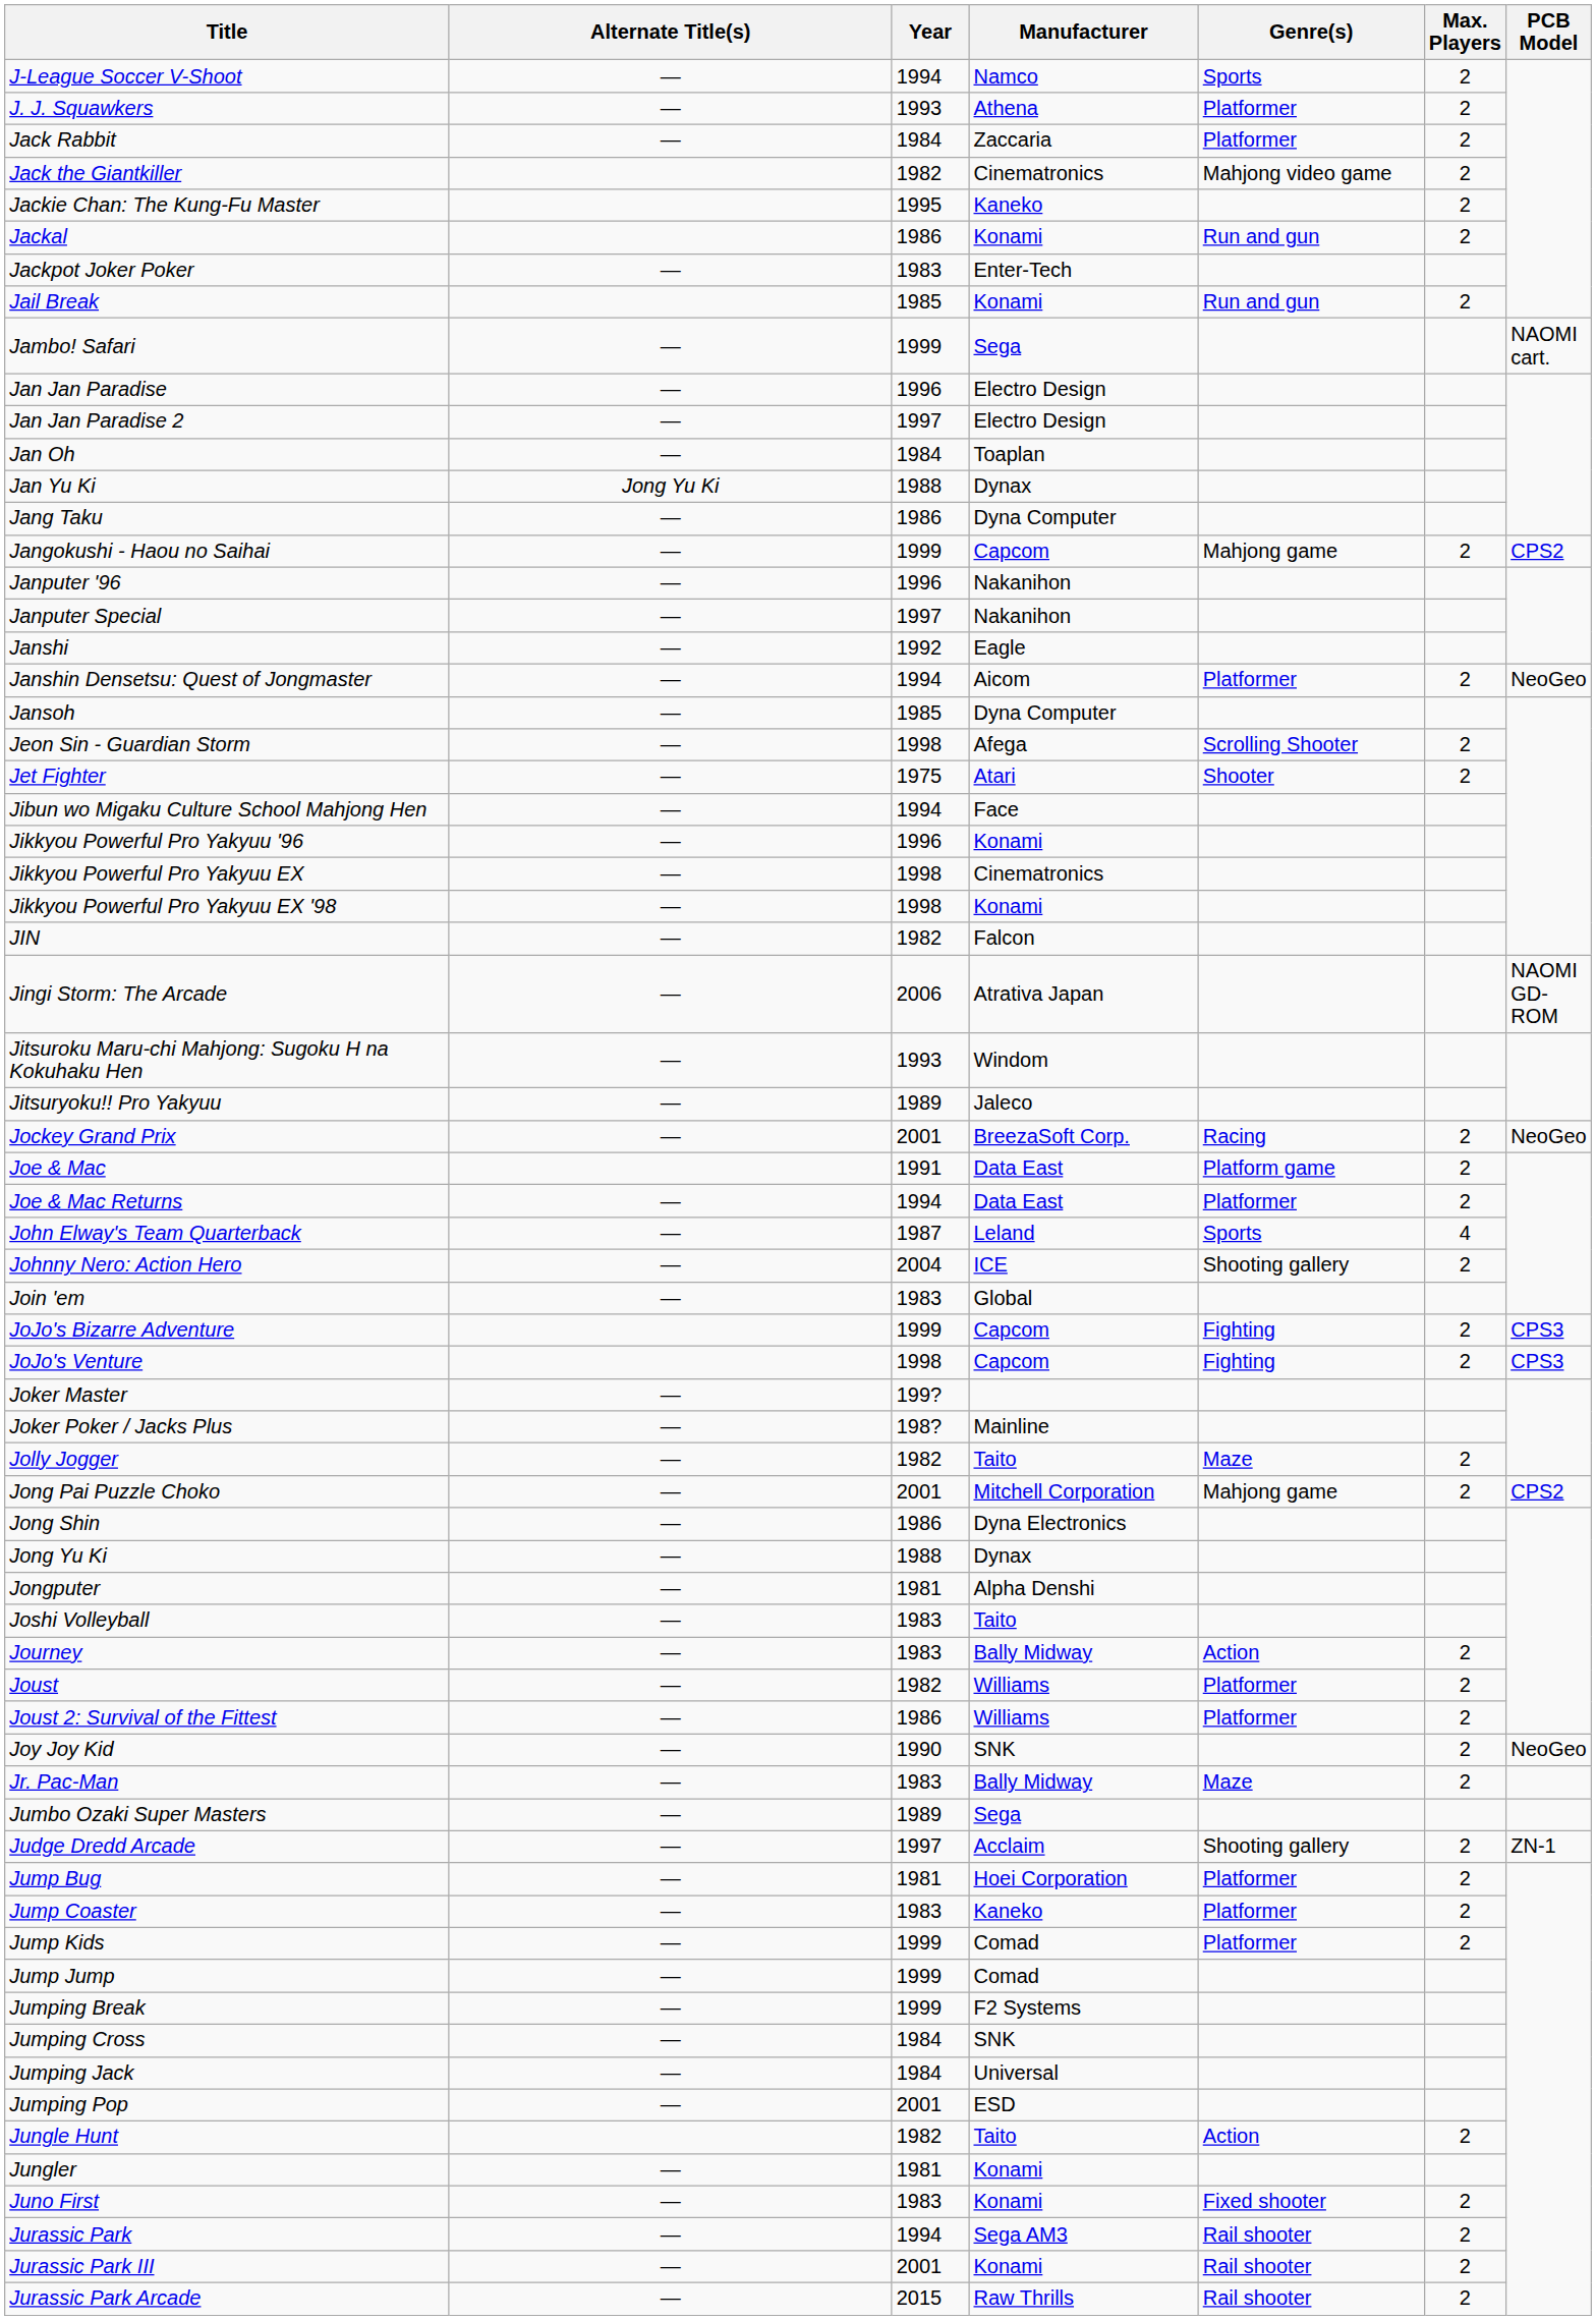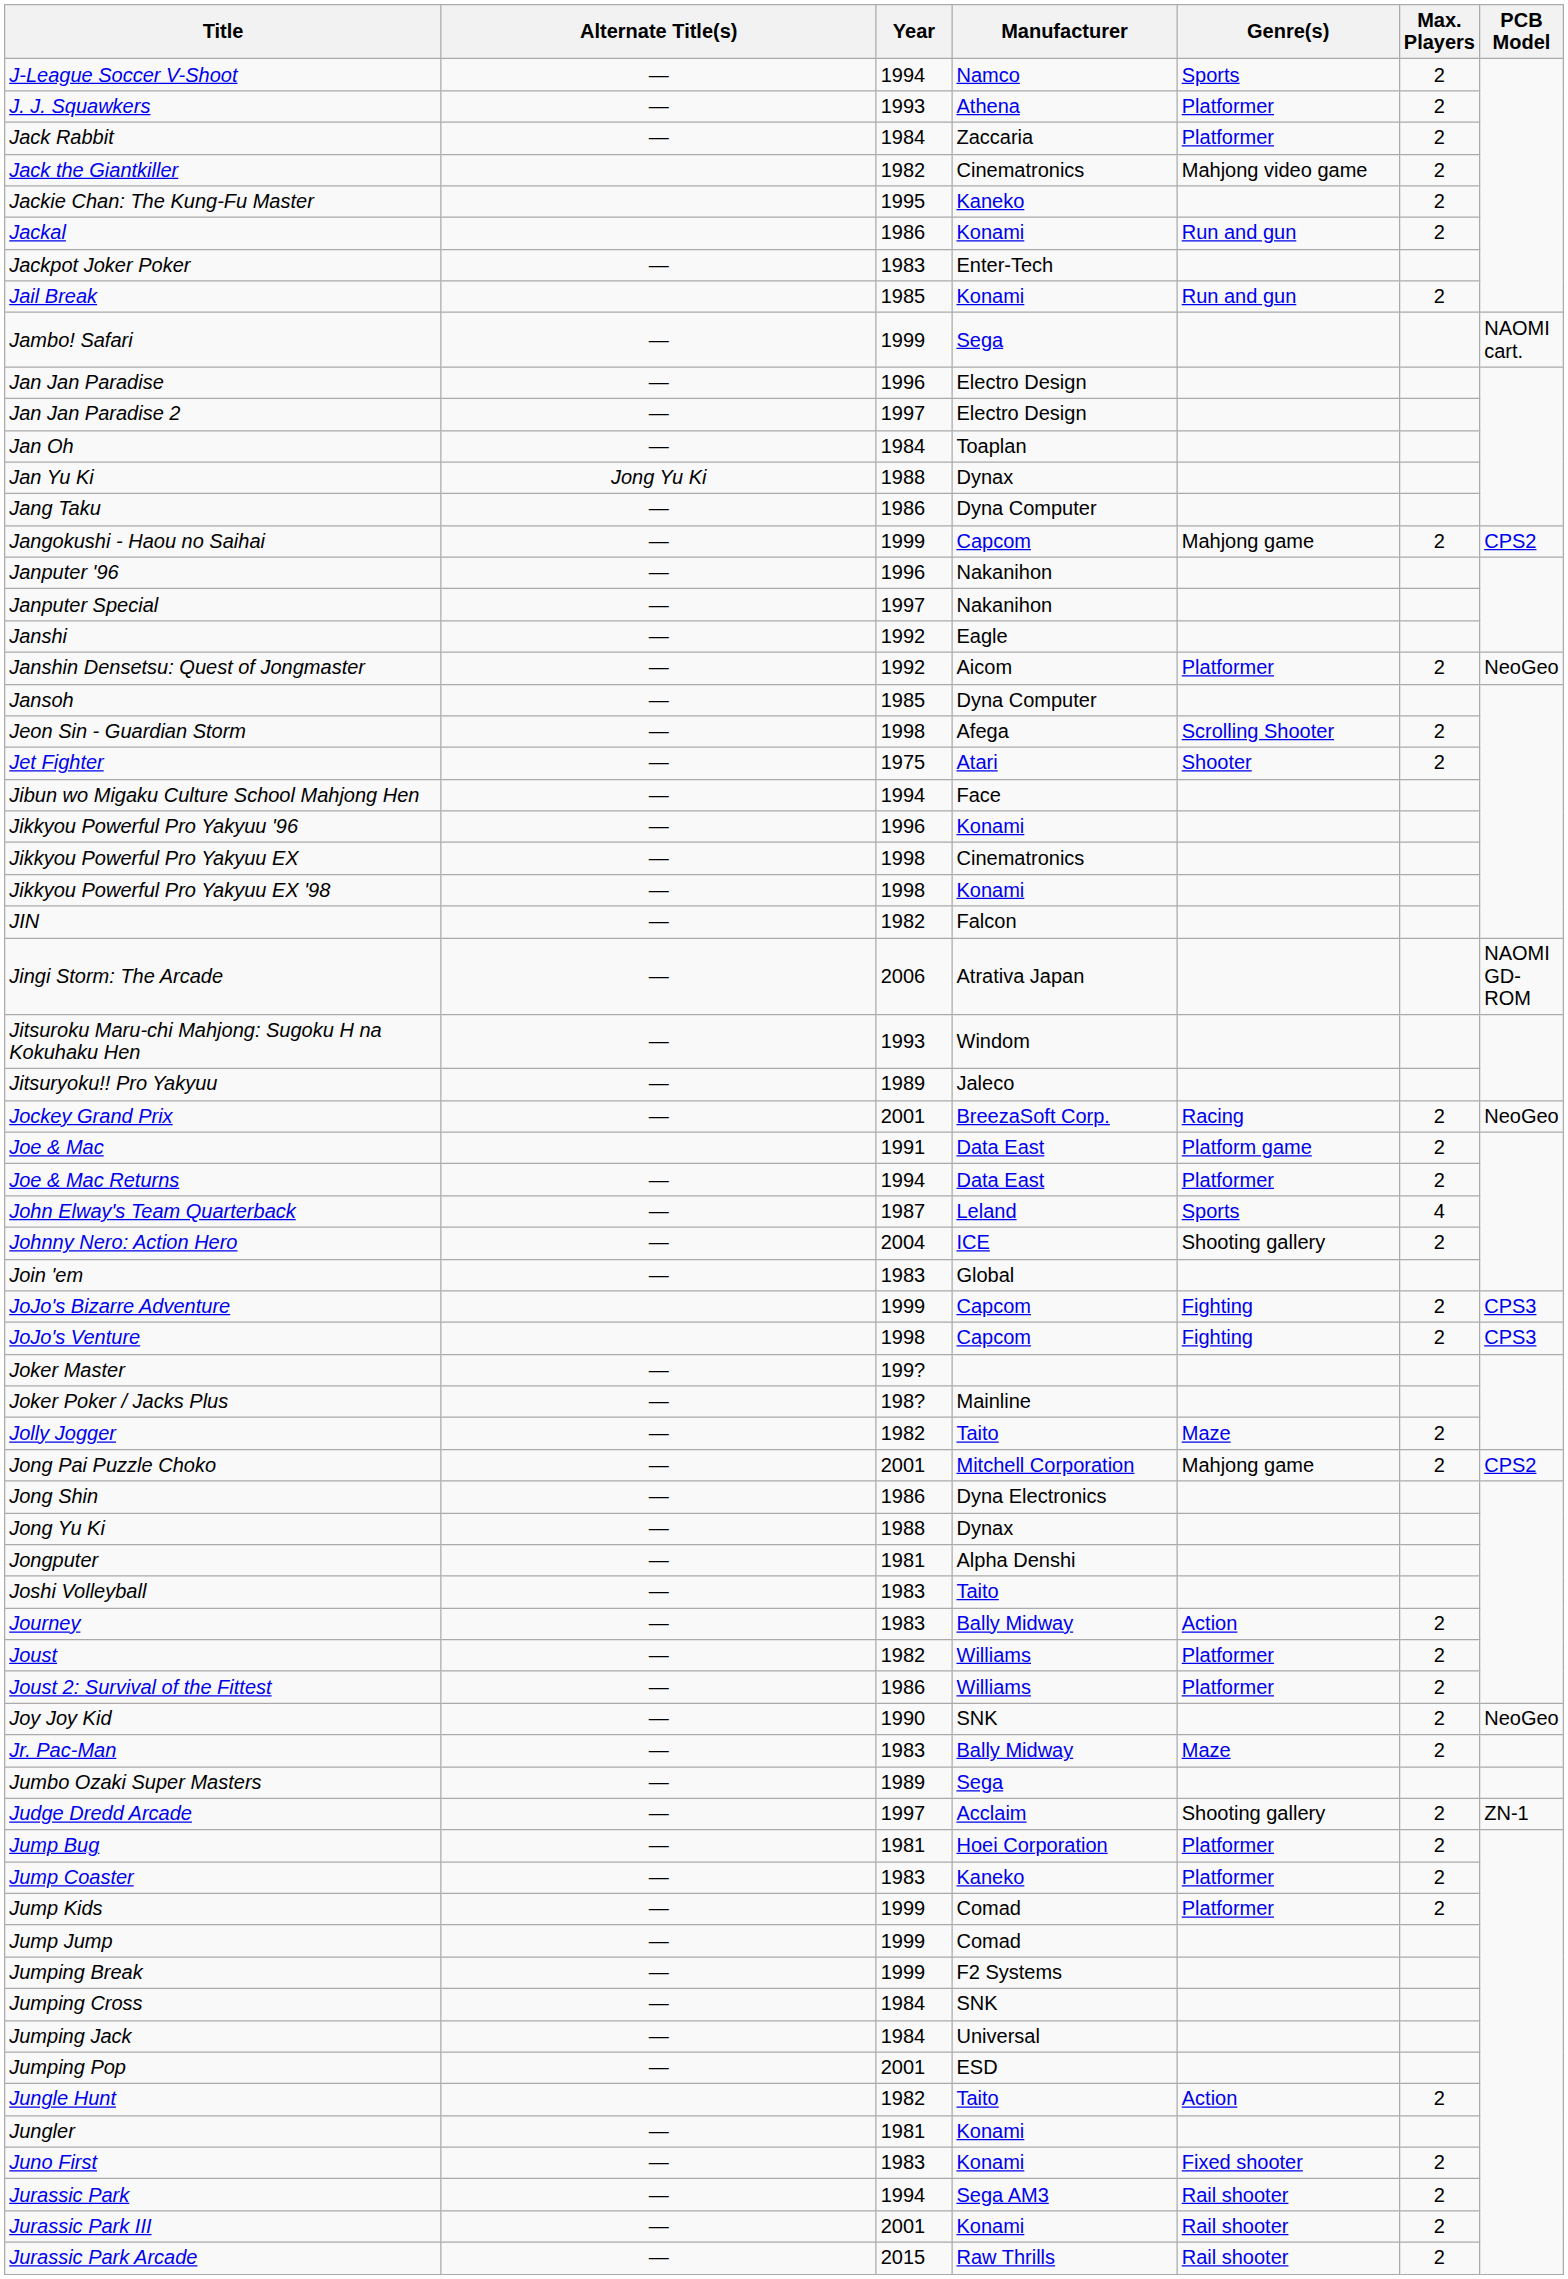Janshin Densetsu: Quest of Jongmaster | Year: 1994 -> 1992
